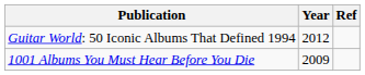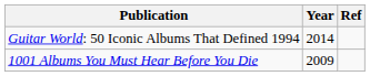Guitar World: 50 Iconic Albums That Defined 1994 | Year: 2012 -> 2014
